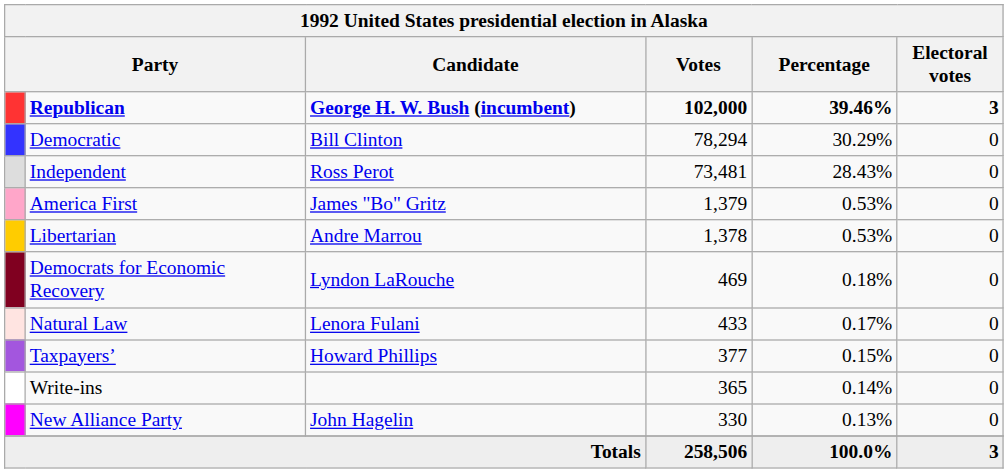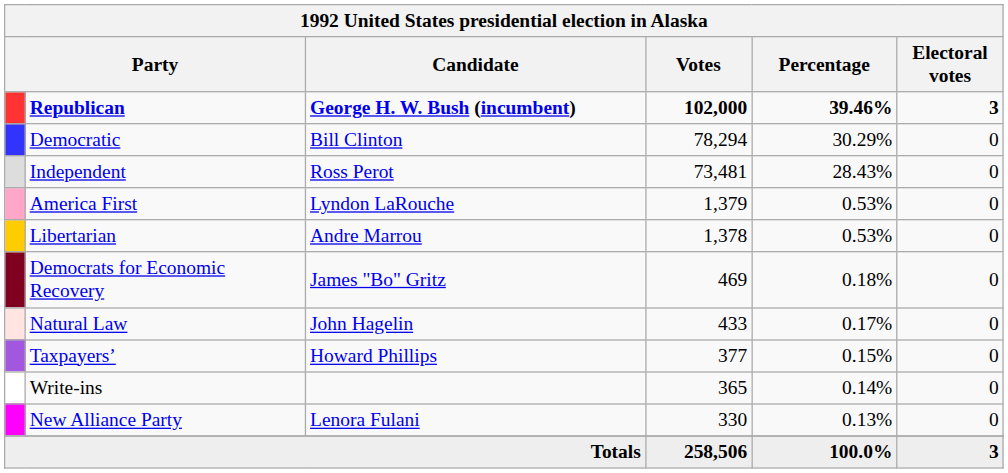America First | Candidate: James "Bo" Gritz -> Lyndon LaRouche
Democrats for Economic Recovery | Candidate: Lyndon LaRouche -> James "Bo" Gritz
Natural Law | Candidate: Lenora Fulani -> John Hagelin
New Alliance Party | Candidate: John Hagelin -> Lenora Fulani
